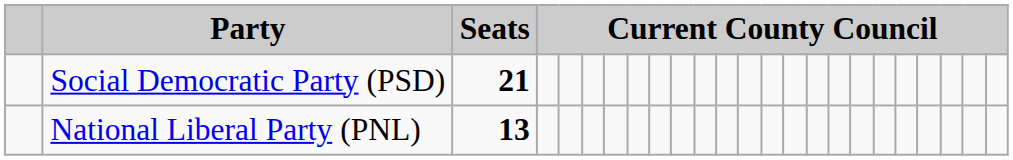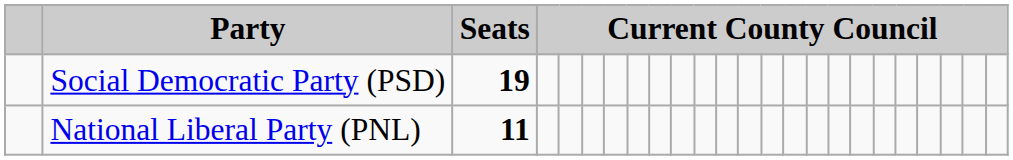Social Democratic Party (PSD) | Seats: 21 -> 19
National Liberal Party (PNL) | Seats: 13 -> 11
